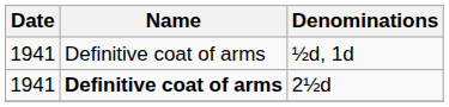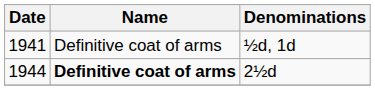2½d | Date: 1941 -> 1944
